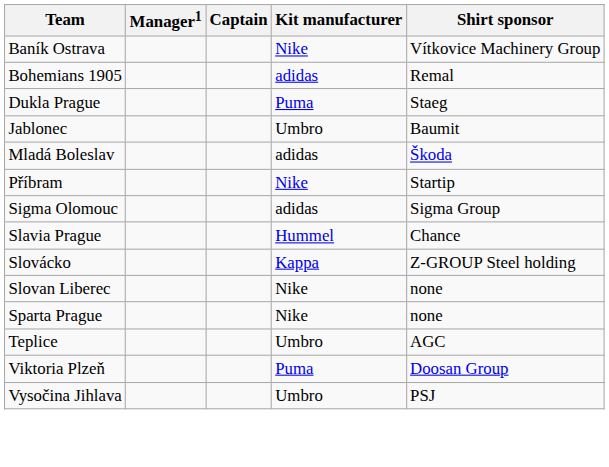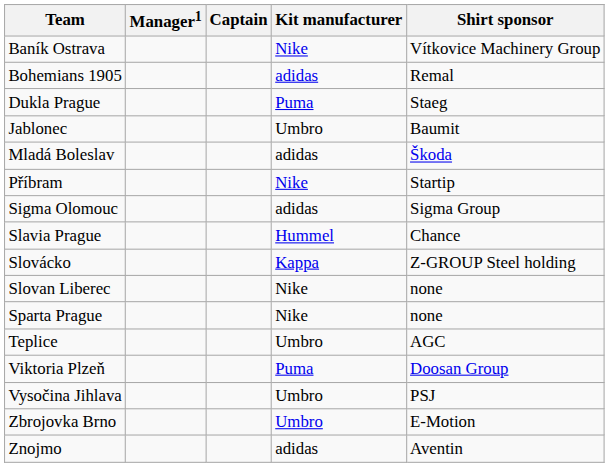+ row: Zbrojovka Brno | Umbro | E-Motion
+ row: Znojmo | adidas | Aventin
